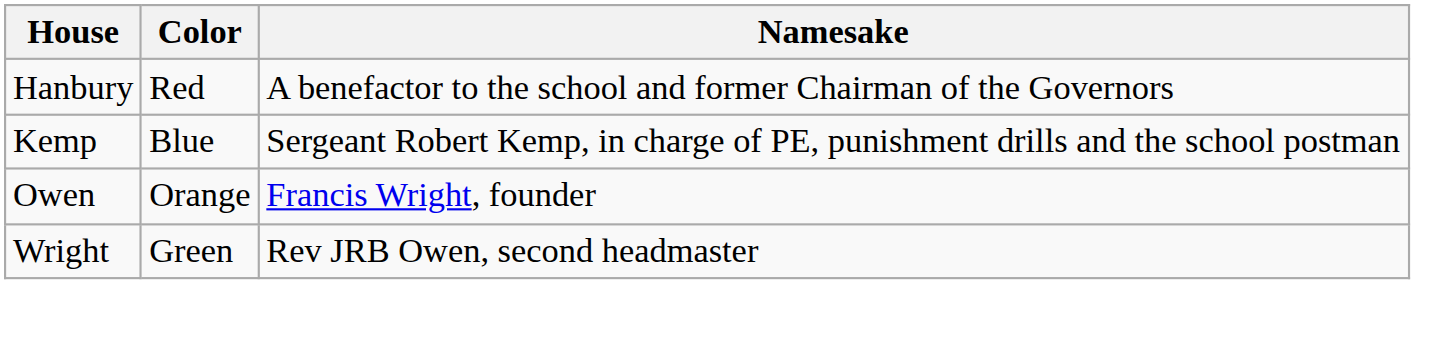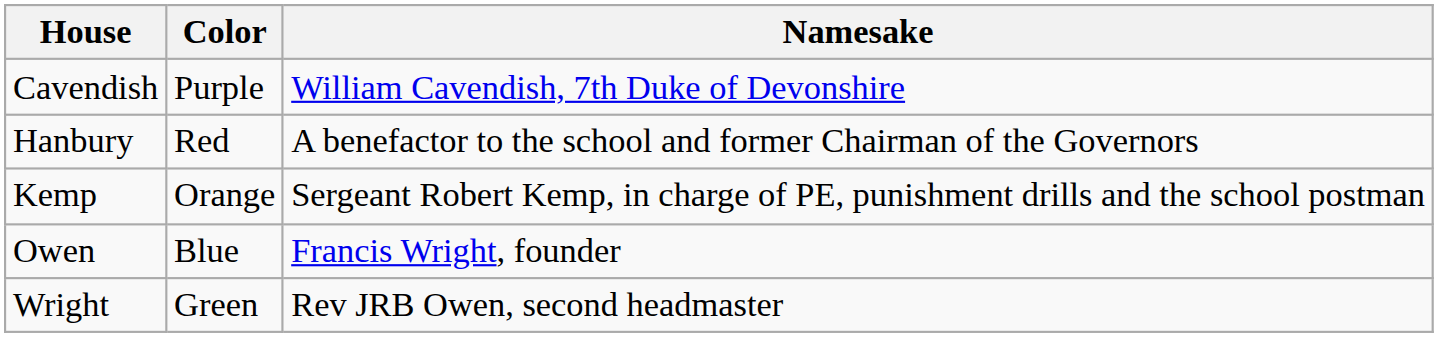+ row: Cavendish | Purple | William Cavendish, 7th Duke of Devonshire
Kemp | Color: Blue -> Orange
Owen | Color: Orange -> Blue
